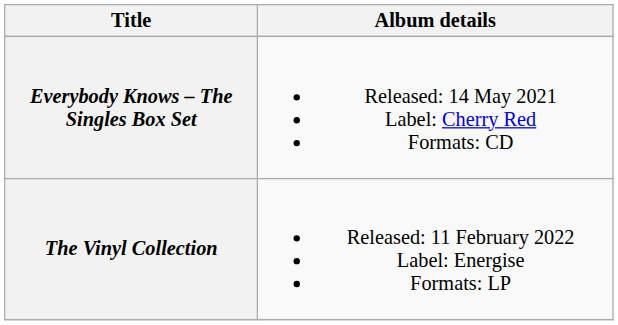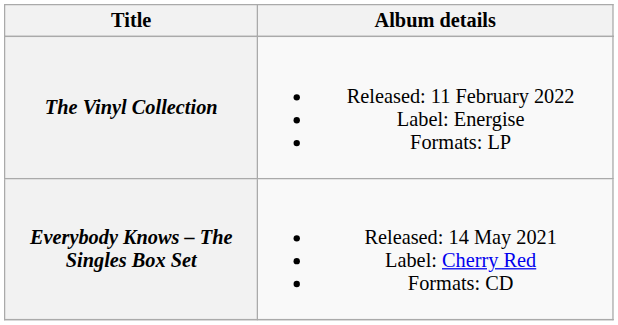rows swapped: Everybody Knows – The Singles Box Set <-> The Vinyl Collection
